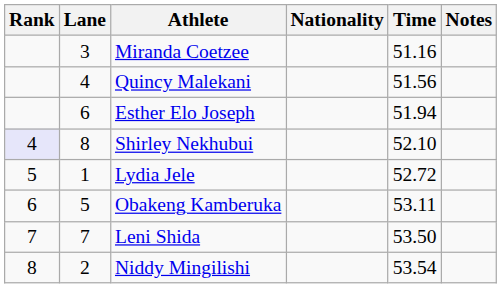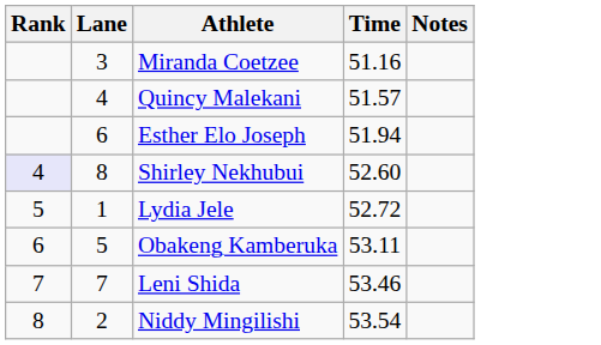- column: Nationality
Quincy Malekani | Time: 51.56 -> 51.57
Shirley Nekhubui | Time: 52.10 -> 52.60
Leni Shida | Time: 53.50 -> 53.46
